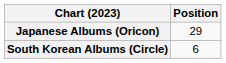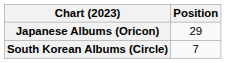South Korean Albums (Circle) | Position: 6 -> 7
